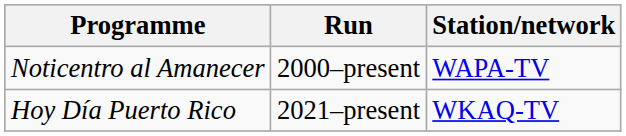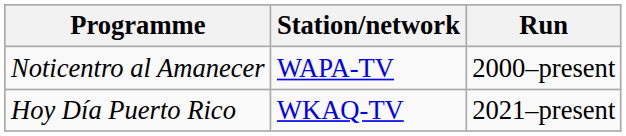columns swapped: Run <-> Station/network
